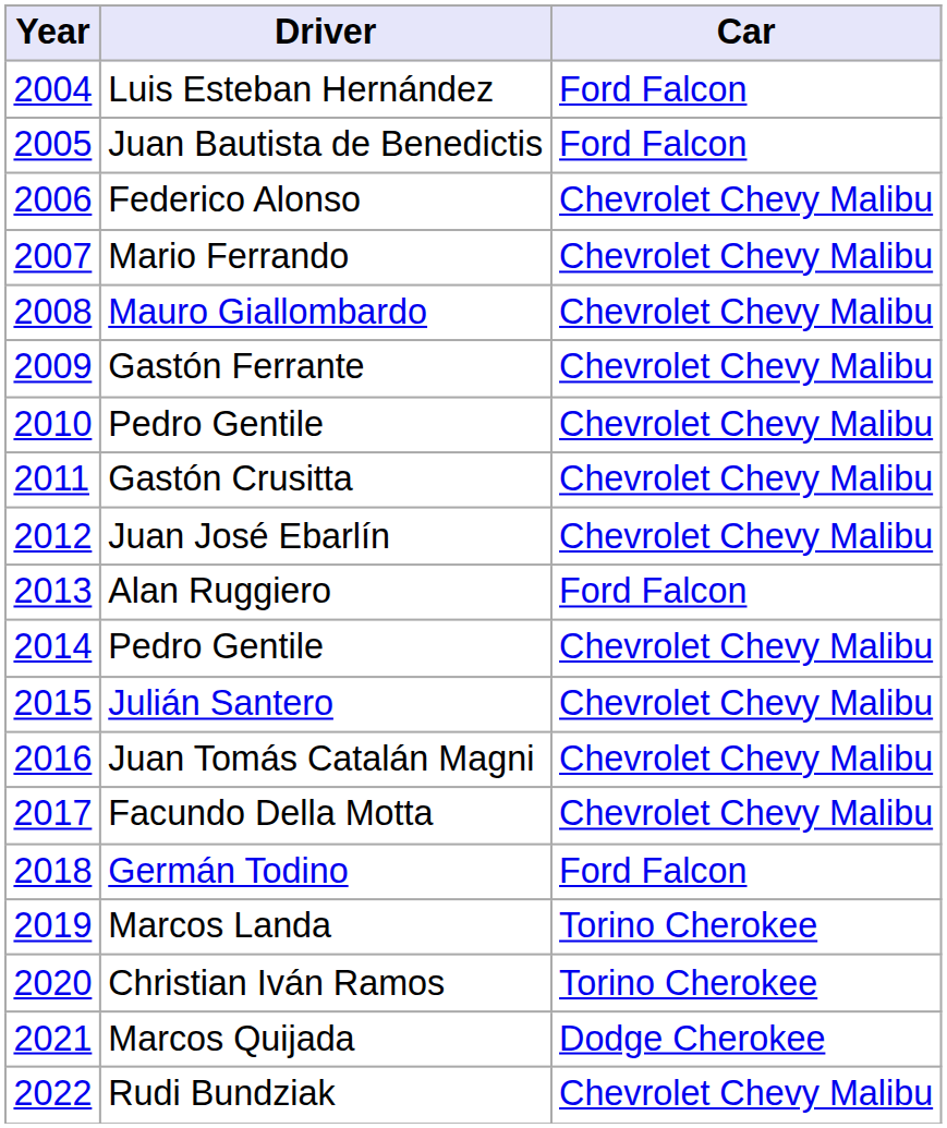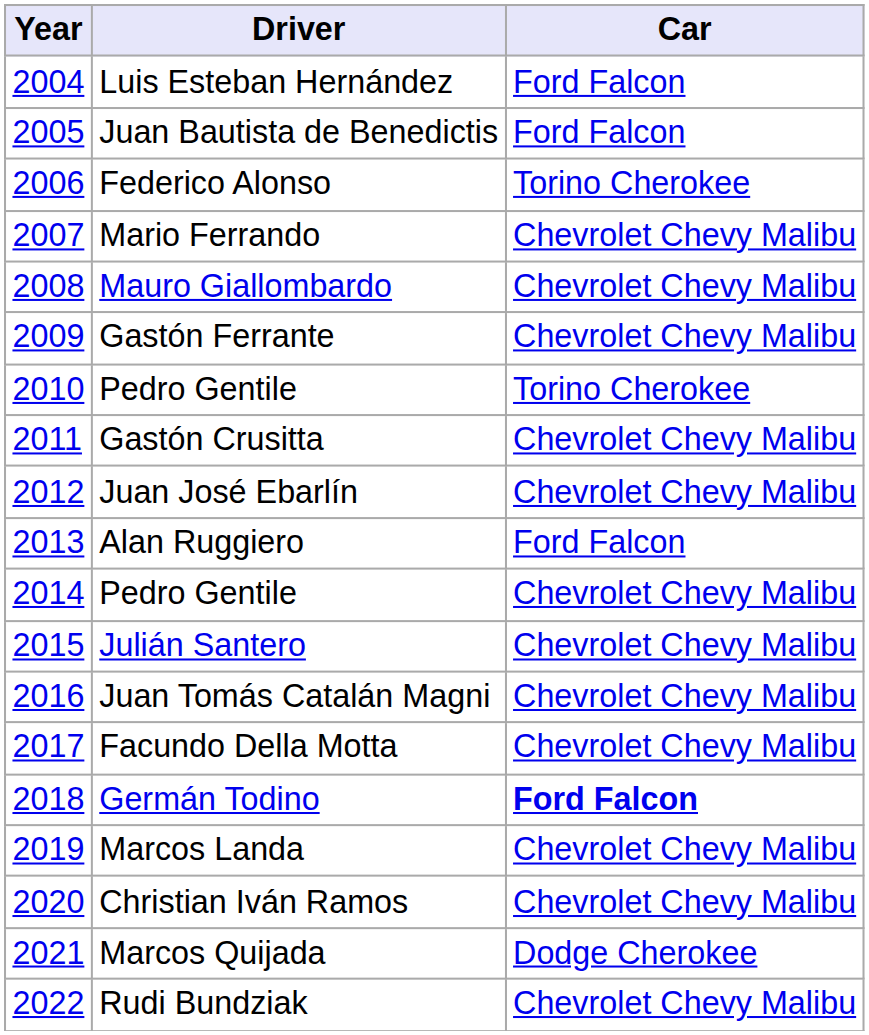Federico Alonso | Car: Chevrolet Chevy Malibu -> Torino Cherokee
2010 / Pedro Gentile | Car: Chevrolet Chevy Malibu -> Torino Cherokee
Germán Todino | Car: normal -> bold
Marcos Landa | Car: Torino Cherokee -> Chevrolet Chevy Malibu
Christian Iván Ramos | Car: Torino Cherokee -> Chevrolet Chevy Malibu
